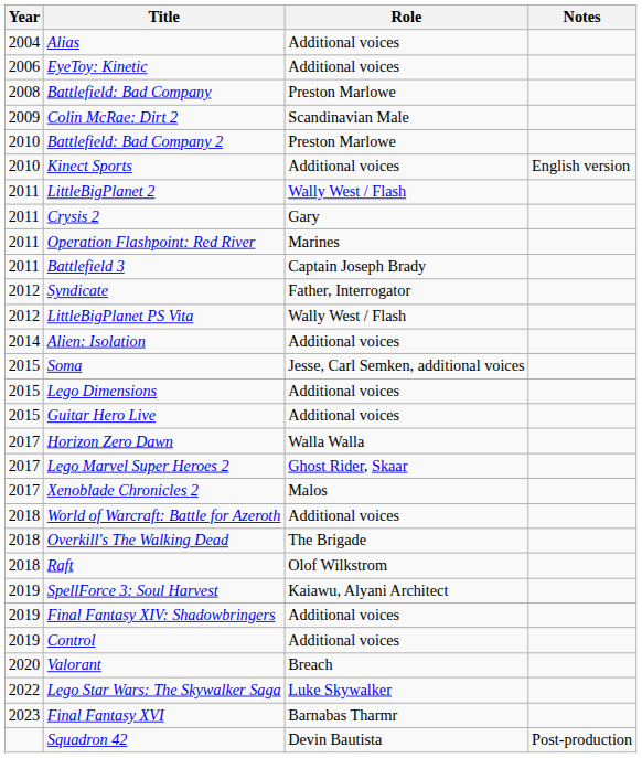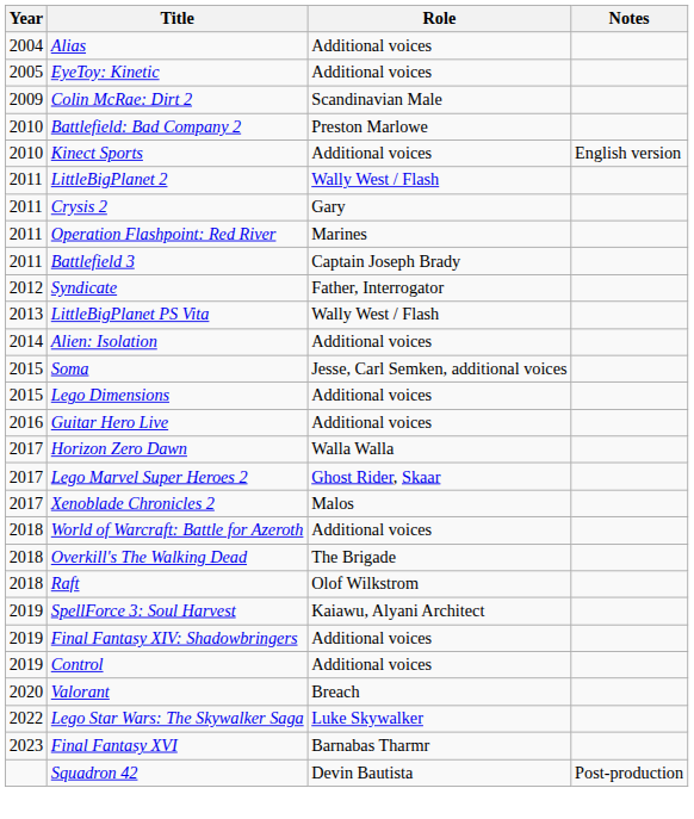EyeToy: Kinetic | Year: 2006 -> 2005
- row: 2008 | Battlefield: Bad Company | Preston Marlowe
LittleBigPlanet PS Vita | Year: 2012 -> 2013
Guitar Hero Live | Year: 2015 -> 2016
